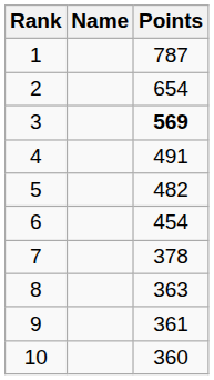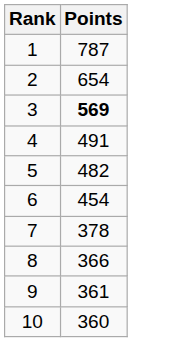- column: Name
8 | Points: 363 -> 366
